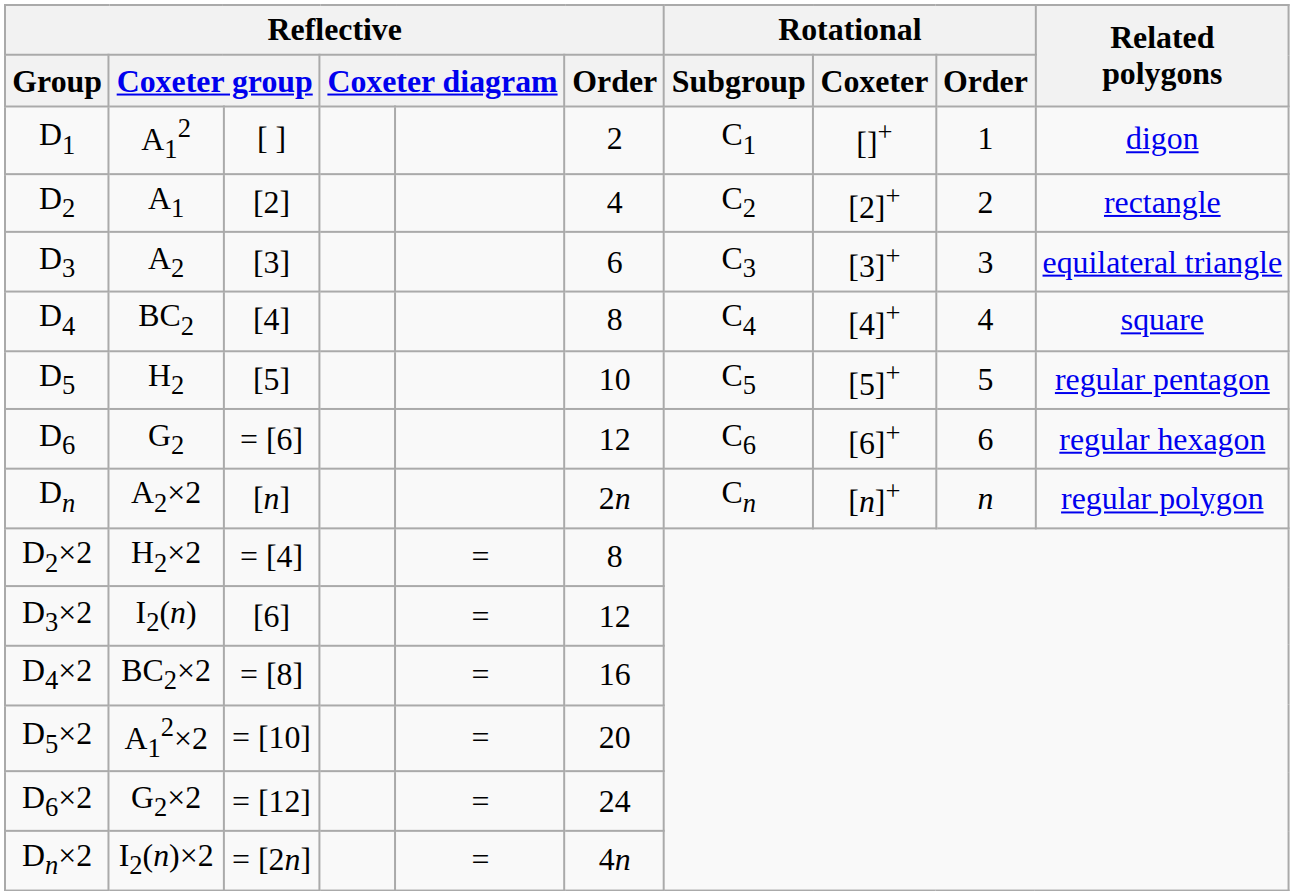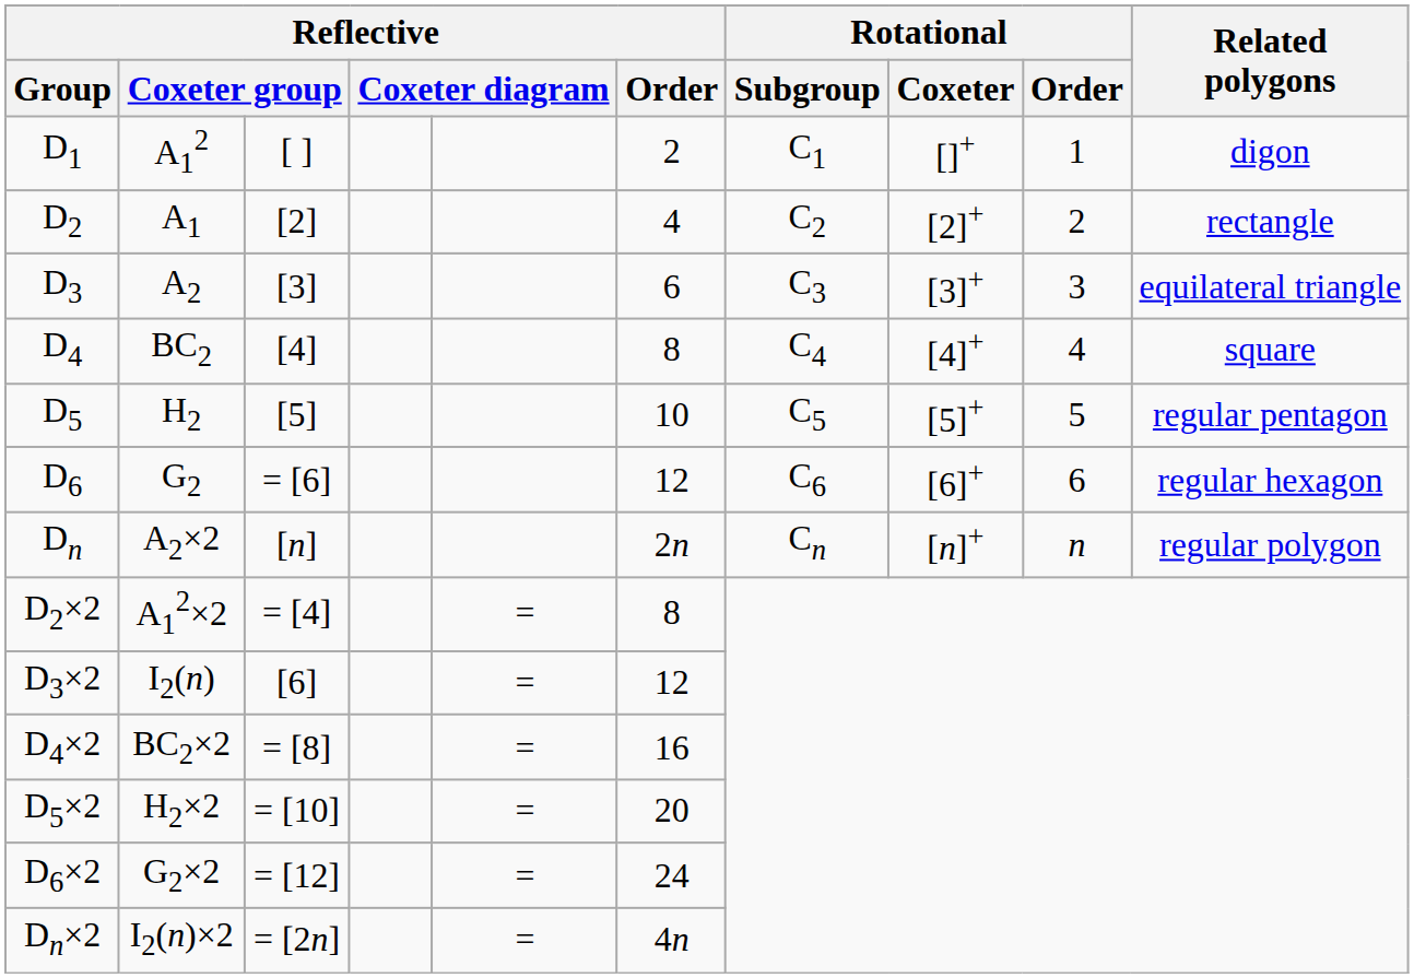D2×2 | column 2: H2×2 -> A12×2
D5×2 | column 2: A12×2 -> H2×2
